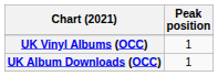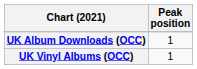rows swapped: UK Album Downloads (OCC) <-> UK Vinyl Albums (OCC)
